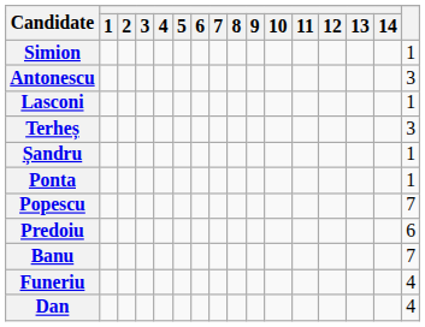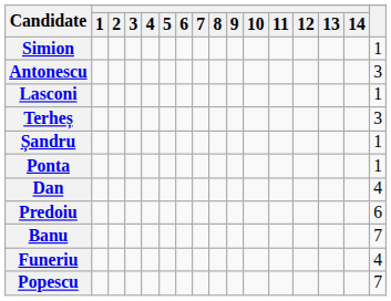rows swapped: Popescu <-> Dan
